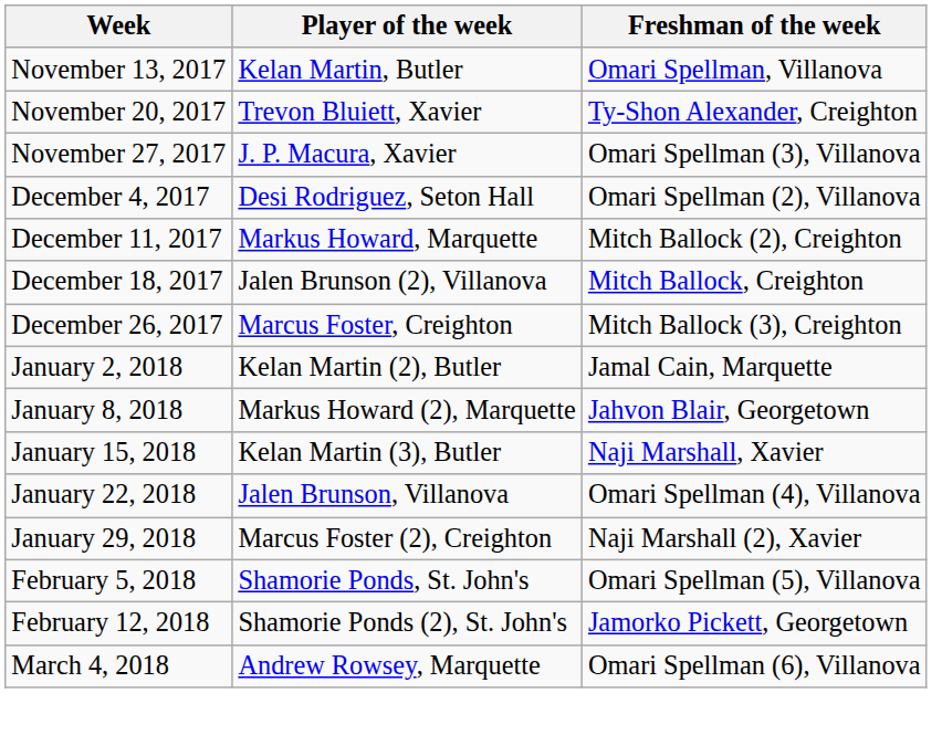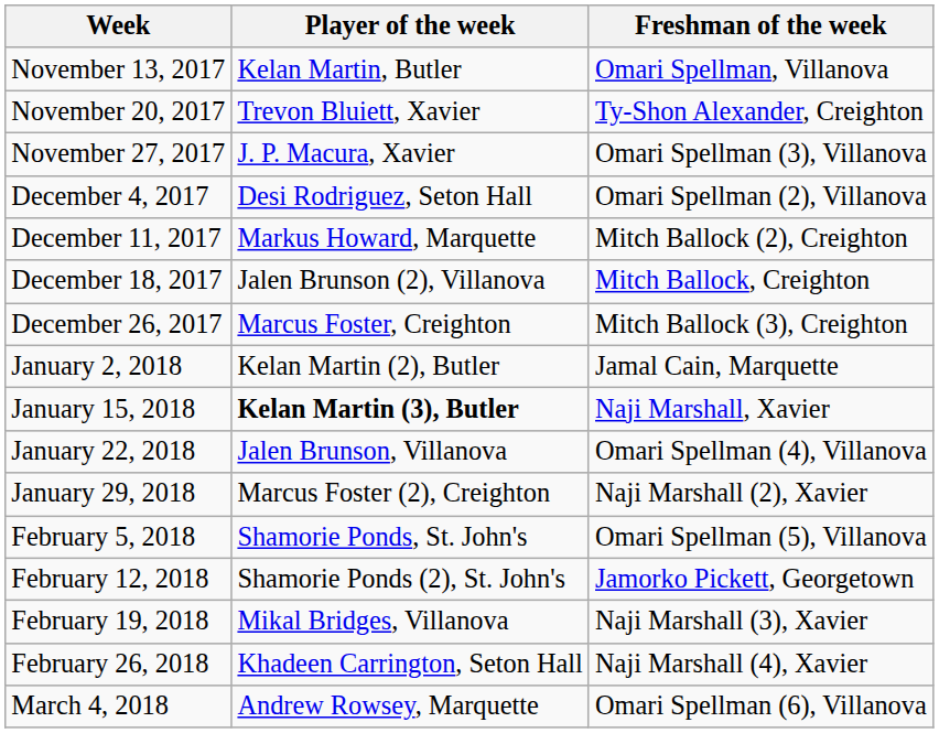- row: January 8, 2018 | Markus Howard (2), Marquette | Jahvon Blair, Georgetown
January 15, 2018 | Player of the week: normal -> bold
+ row: February 19, 2018 | Mikal Bridges, Villanova | Naji Marshall (3), Xavier
+ row: February 26, 2018 | Khadeen Carrington, Seton Hall | Naji Marshall (4), Xavier
